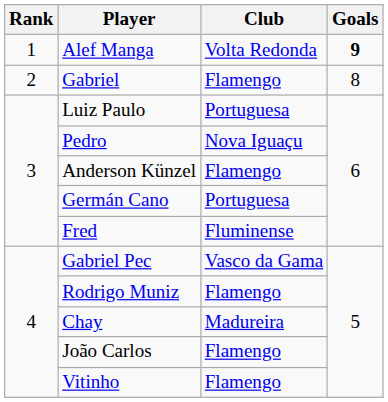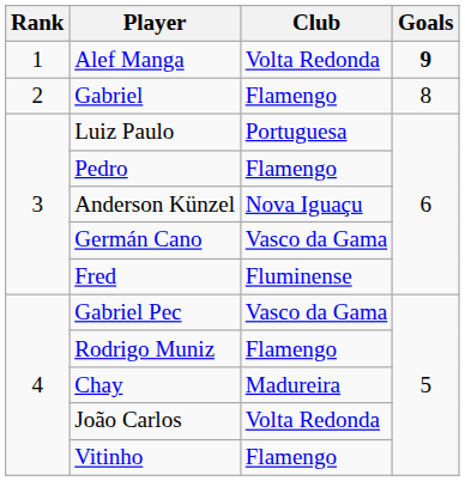Pedro | Club: Nova Iguaçu -> Flamengo
Anderson Künzel | Club: Flamengo -> Nova Iguaçu
Germán Cano | Club: Portuguesa -> Vasco da Gama
João Carlos | Club: Flamengo -> Volta Redonda
